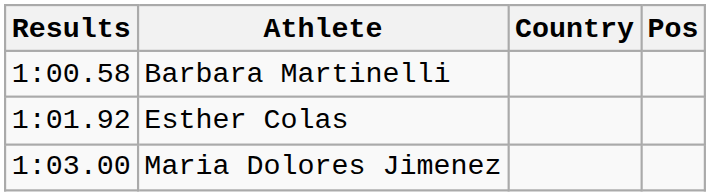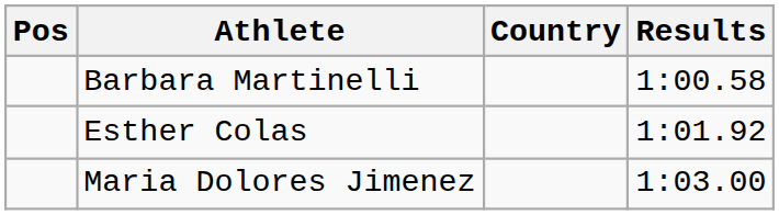columns swapped: Pos <-> Results
